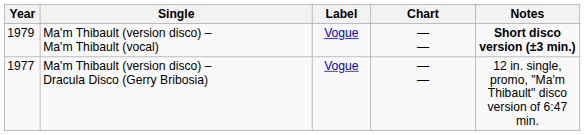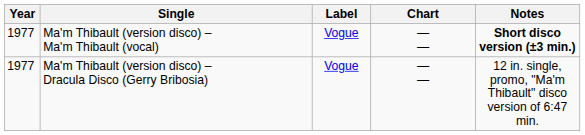Ma'm Thibault (version disco) – Ma'm Thibault (vocal) | Year: 1979 -> 1977
